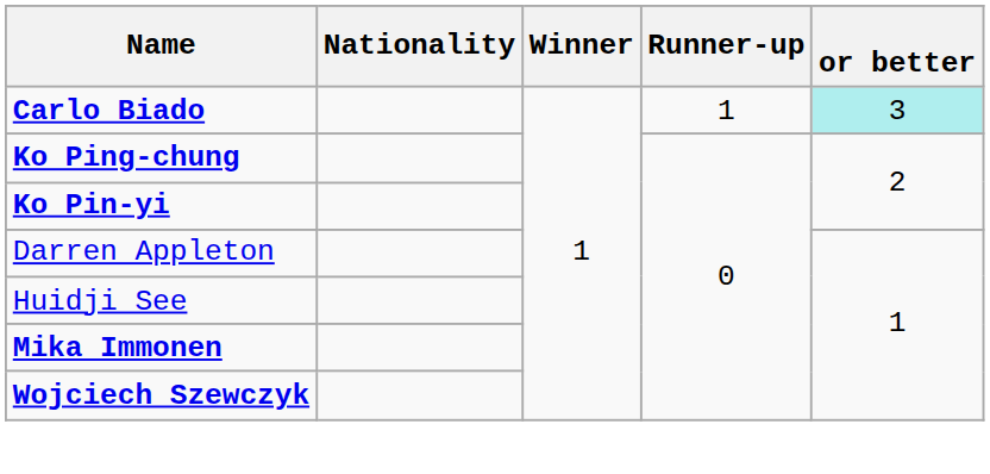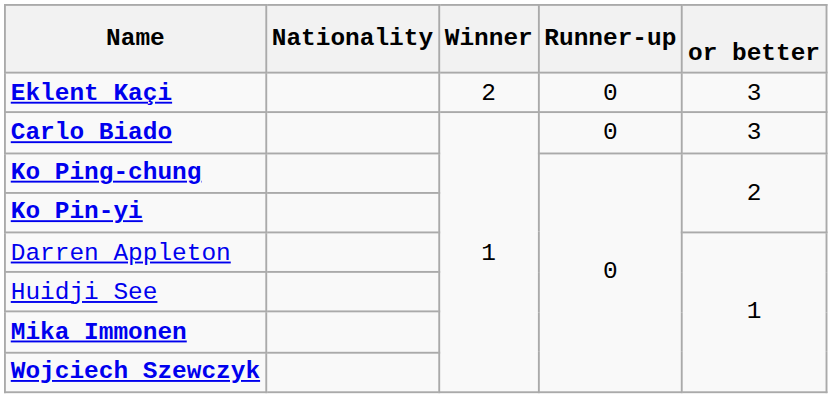+ row: Eklent Kaçi | 2 | 0 | 3
Carlo Biado | Runner-up: 1 -> 0
Carlo Biado | or better: paleturquoise background -> no background
